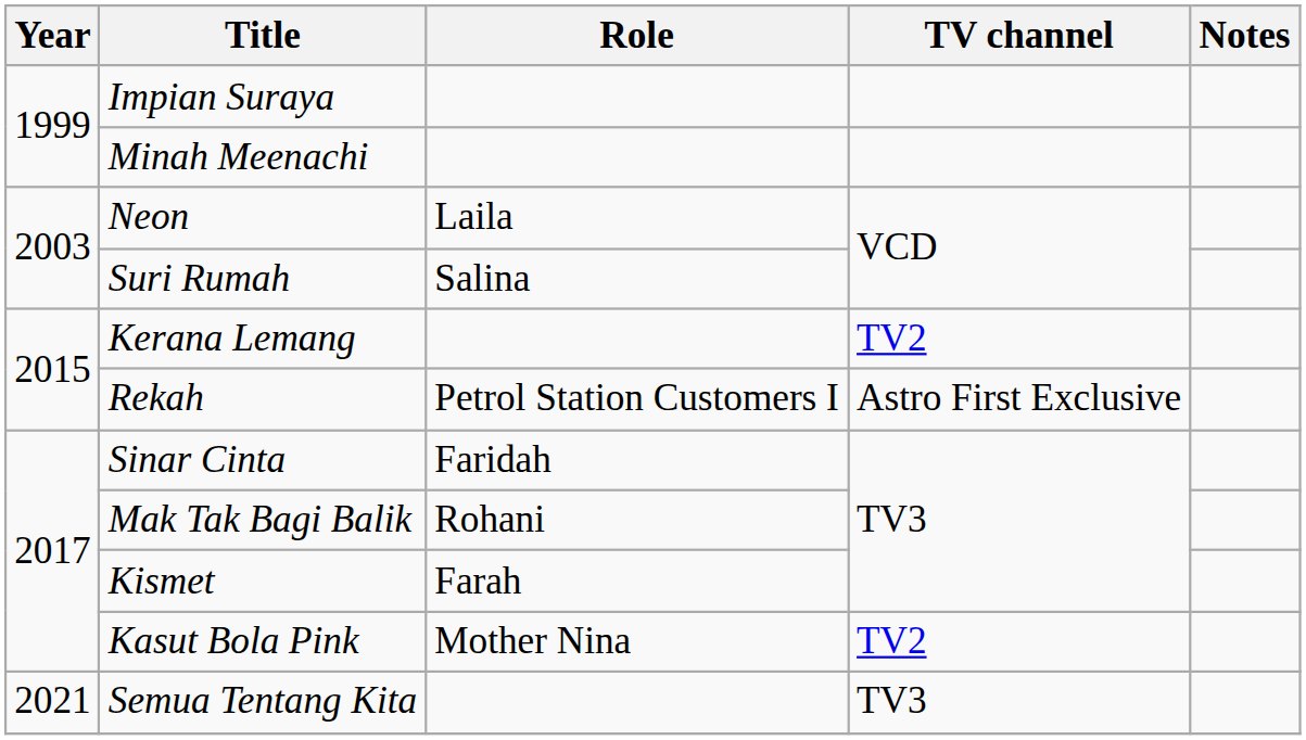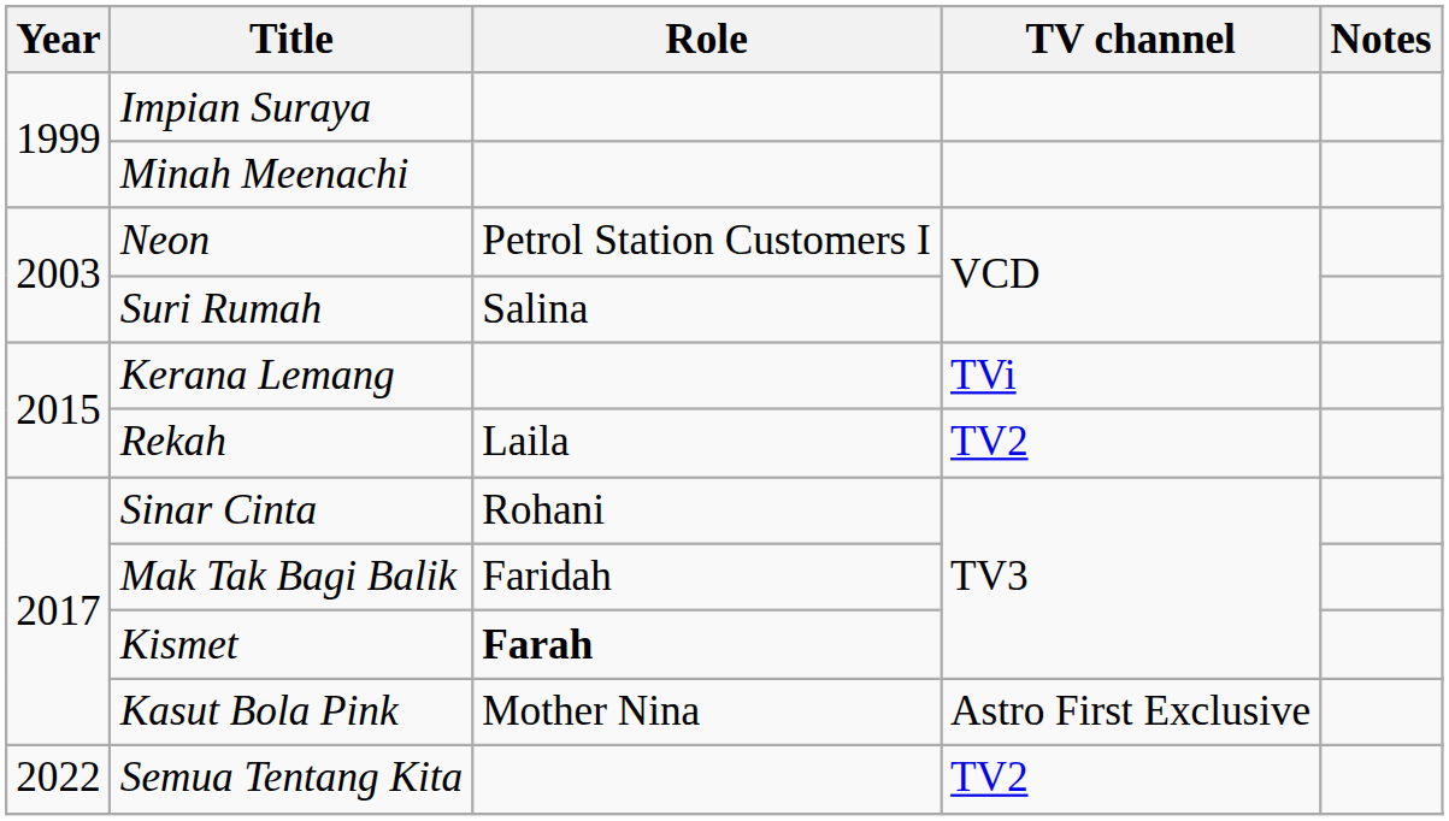Neon | Role: Laila -> Petrol Station Customers I
Kerana Lemang | TV channel: TV2 -> TVi
Rekah | Role: Petrol Station Customers I -> Laila
Rekah | TV channel: Astro First Exclusive -> TV2
Sinar Cinta | Role: Faridah -> Rohani
Mak Tak Bagi Balik | Role: Rohani -> Faridah
Kismet | Role: normal -> bold
Kasut Bola Pink | TV channel: TV2 -> Astro First Exclusive
Semua Tentang Kita | Year: 2021 -> 2022
Semua Tentang Kita | TV channel: TV3 -> TV2
